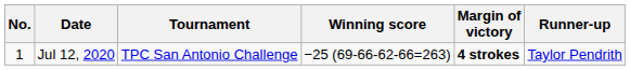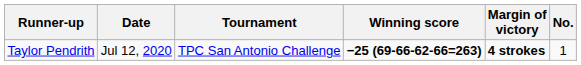columns swapped: No. <-> Runner-up
Jul 12, 2020 | Winning score: normal -> bold
